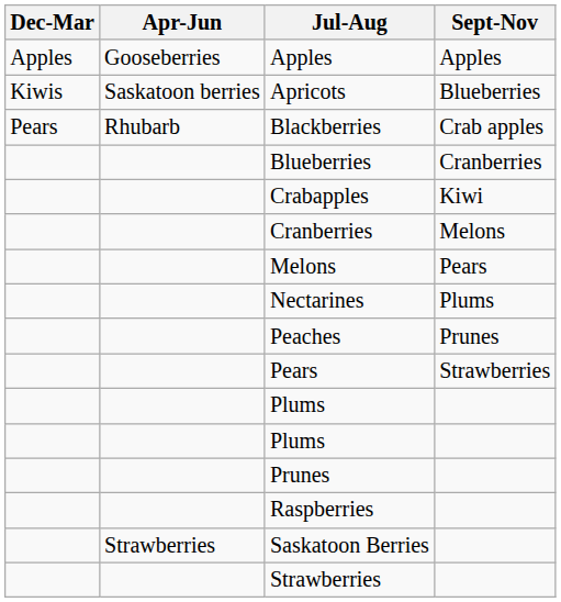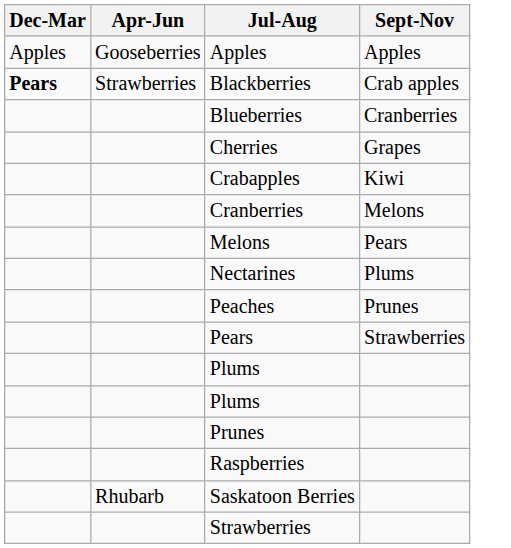- row: Kiwis | Saskatoon berries | Apricots | Blueberries
Blackberries | Dec-Mar: normal -> bold
Blackberries | Apr-Jun: Rhubarb -> Strawberries
+ row: Cherries | Grapes
Saskatoon Berries | Apr-Jun: Strawberries -> Rhubarb
